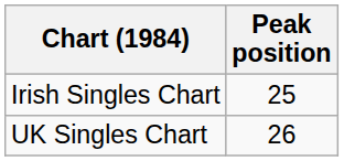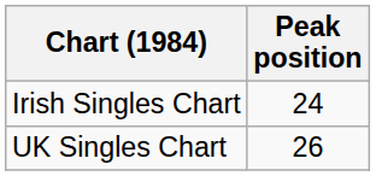Irish Singles Chart | Peak position: 25 -> 24
